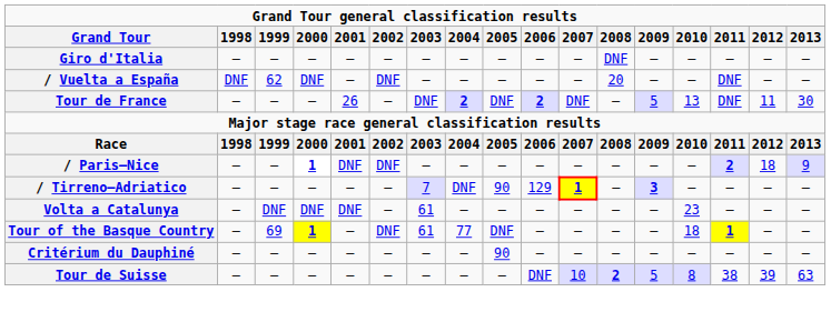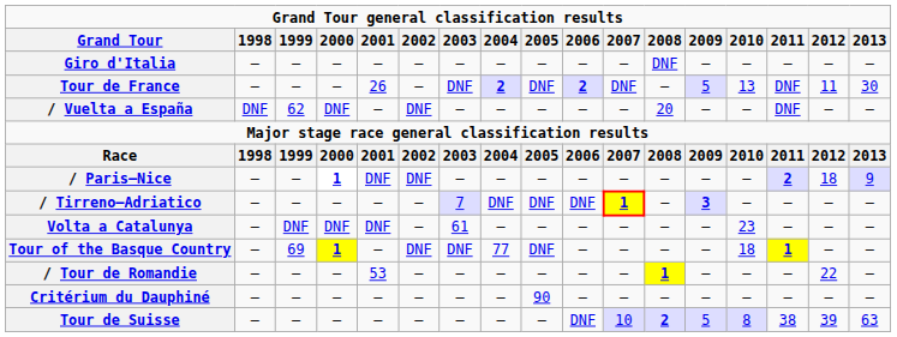rows swapped: Tour de France <-> / Vuelta a España
/ Tirreno–Adriatico | 2005: 90 -> DNF
/ Tirreno–Adriatico | 2006: 129 -> DNF
Tour of the Basque Country | 2003: 61 -> DNF
+ row: / Tour de Romandie | — | — | — | 53 | — | — | — | — | — | — | 1 | — | — | — | 22 | —
